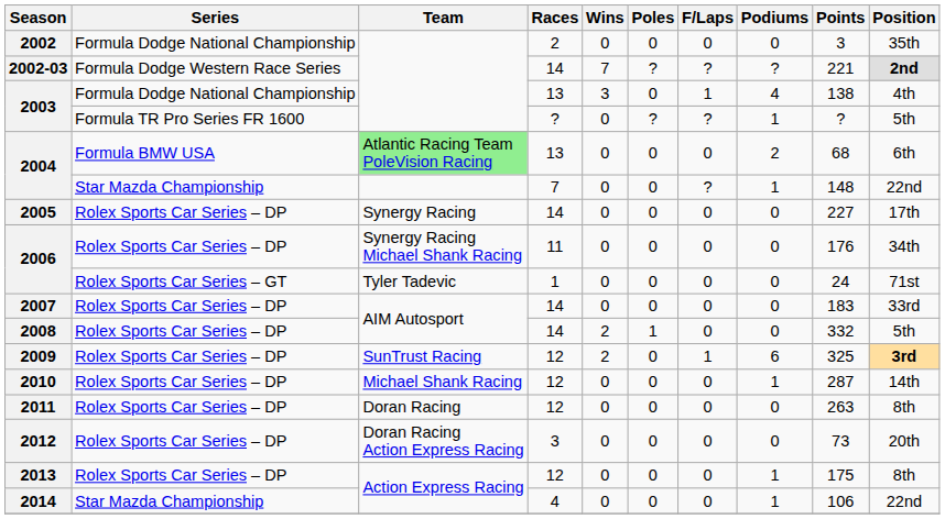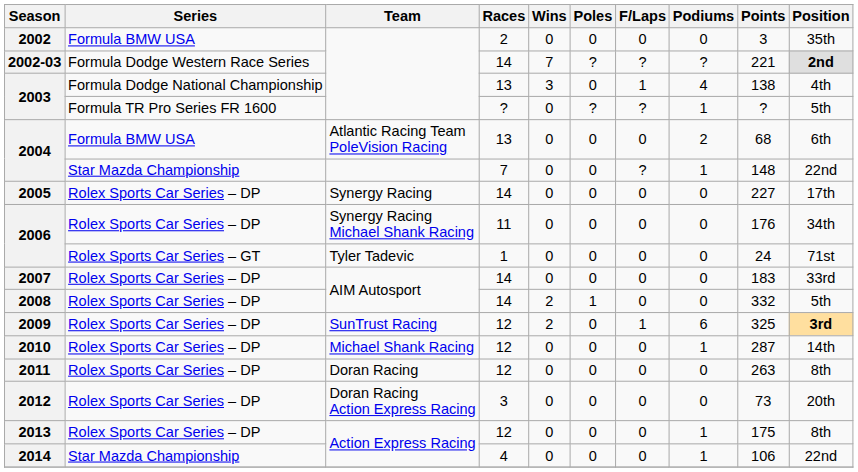2002 | Series: Formula Dodge National Championship -> Formula BMW USA
2004 / 13 | Team: lightgreen background -> no background
